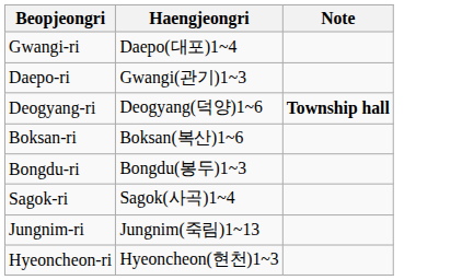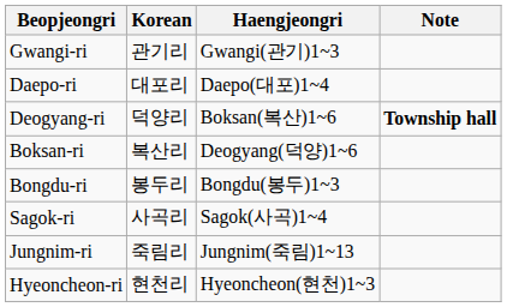+ column: Korean | 관기리 | 대포리 | 덕양리 | 복산리 | 봉두리 | 사곡리 | 죽림리 | 현천리
Gwangi-ri | Haengjeongri: Daepo(대포)1~4 -> Gwangi(관기)1~3
Daepo-ri | Haengjeongri: Gwangi(관기)1~3 -> Daepo(대포)1~4
Deogyang-ri | Haengjeongri: Deogyang(덕양)1~6 -> Boksan(복산)1~6
Boksan-ri | Haengjeongri: Boksan(복산)1~6 -> Deogyang(덕양)1~6
